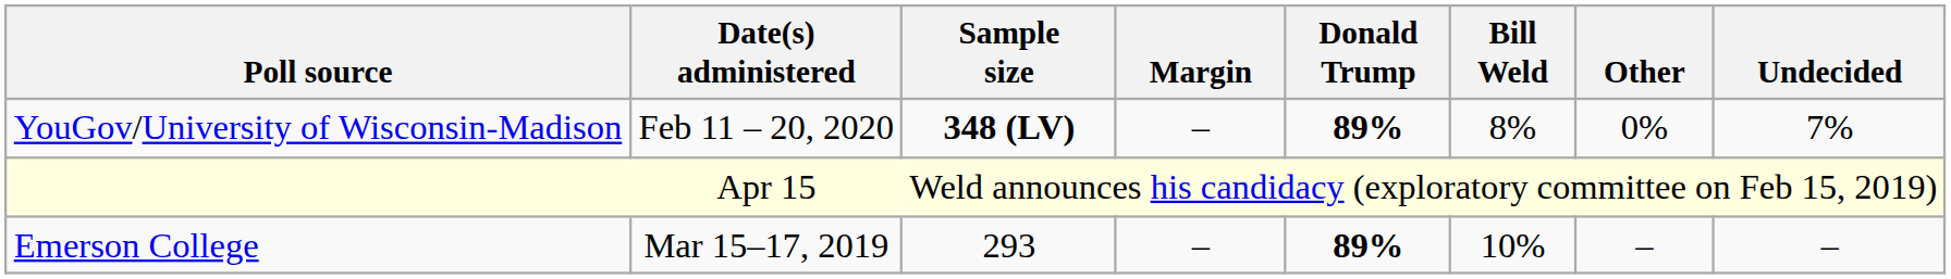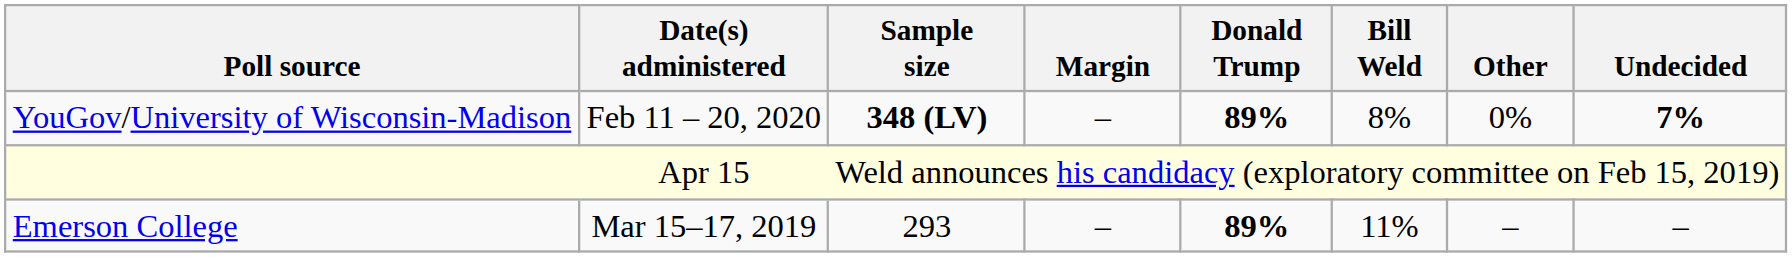YouGov/University of Wisconsin-Madison | Undecided: normal -> bold
Emerson College | Bill Weld: 10% -> 11%
